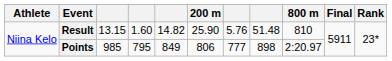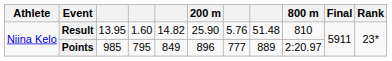Result | column 3: 13.15 -> 13.95
Points | 200 m: 806 -> 896
Points | column 8: 898 -> 889
